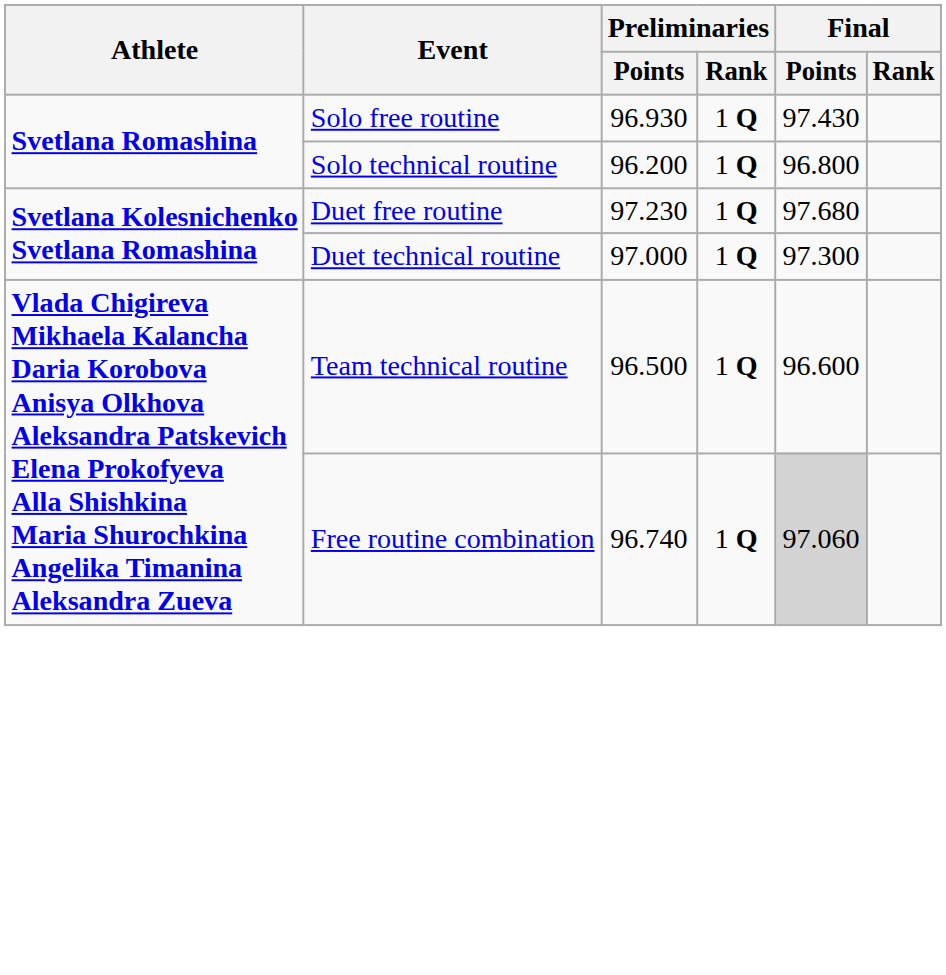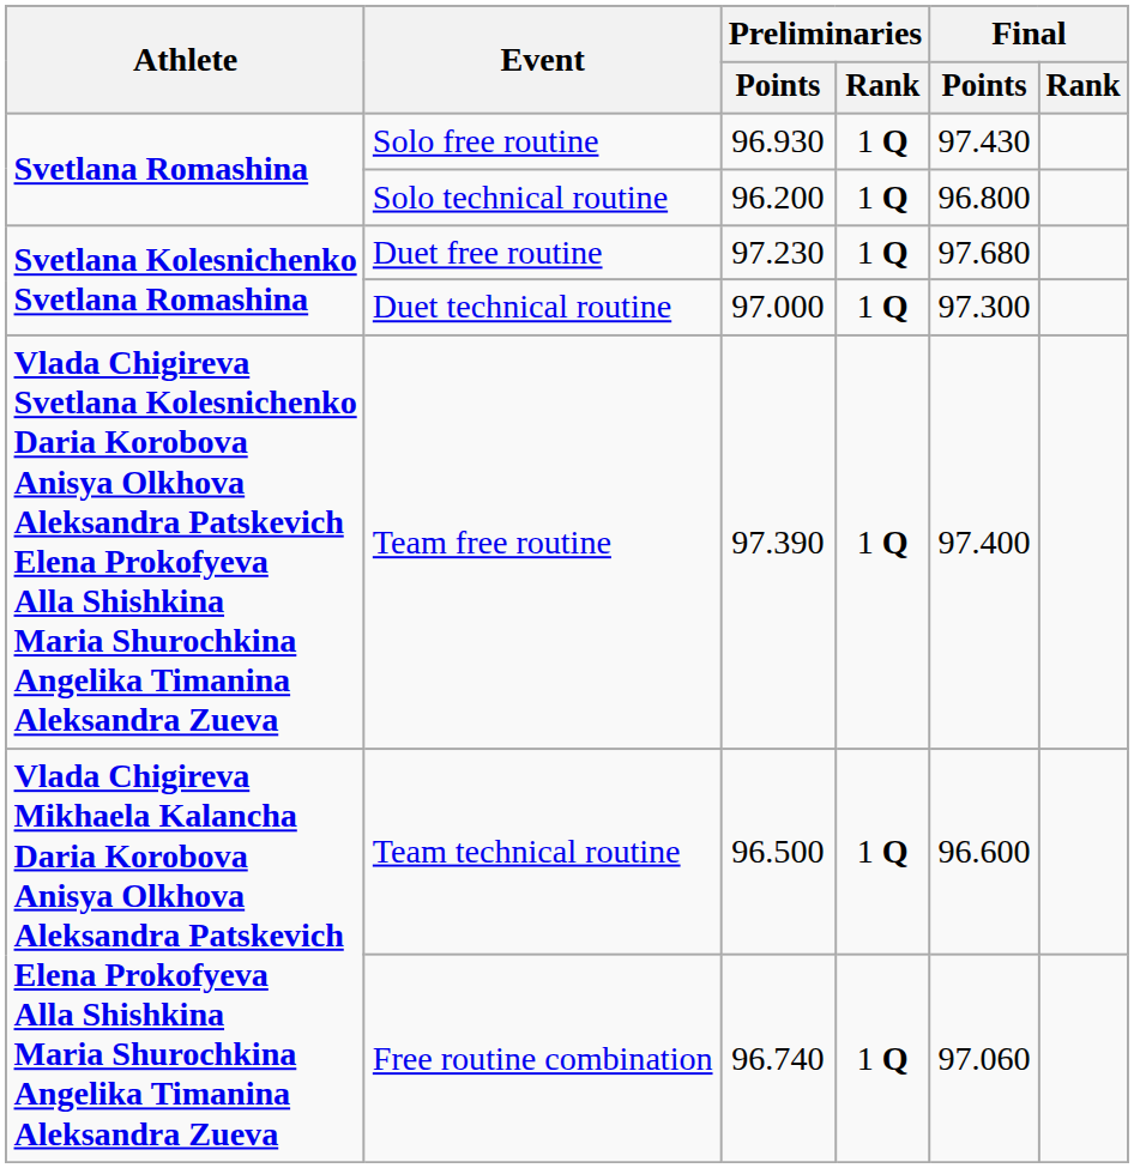+ row: Vlada Chigireva Svetlana Kolesnichenko Daria Korobova Anisya Olkhova Aleksandra Patskevich Elena Prokofyeva Alla Shishkina Maria Shurochkina Angelika Timanina Aleksandra Zueva | Team free routine | 97.390 | 1 Q | 97.400
Free routine combination | Final / Points: lightgrey background -> no background
